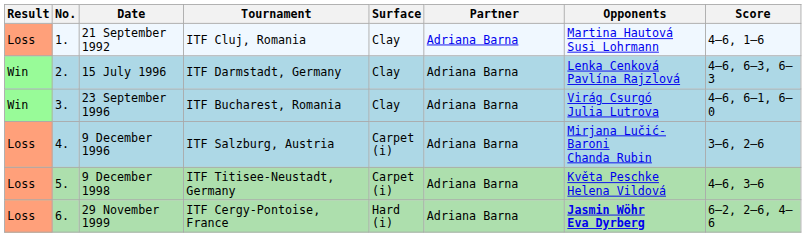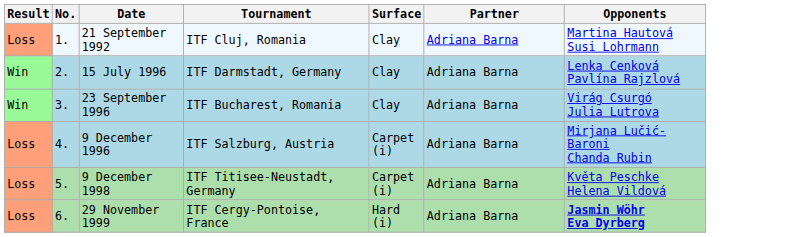- column: Score | 4–6, 1–6 | 4–6, 6–3, 6–3 | 4–6, 6–1, 6–0 | 3–6, 2–6 | 4–6, 3–6 | 6–2, 2–6, 4–6
